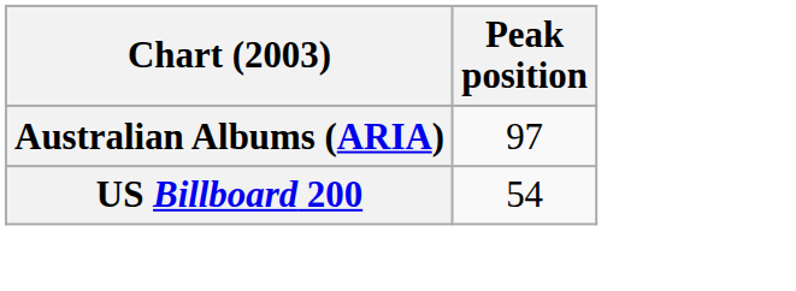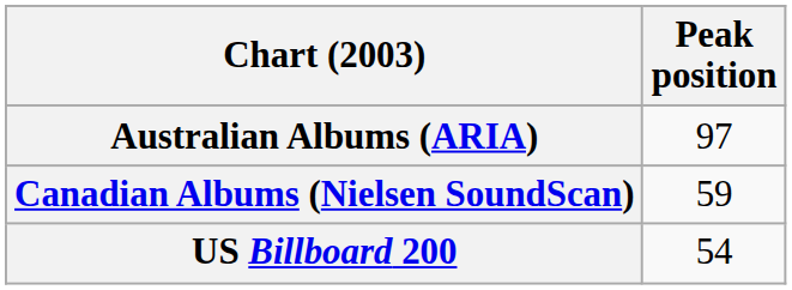+ row: Canadian Albums (Nielsen SoundScan) | 59
